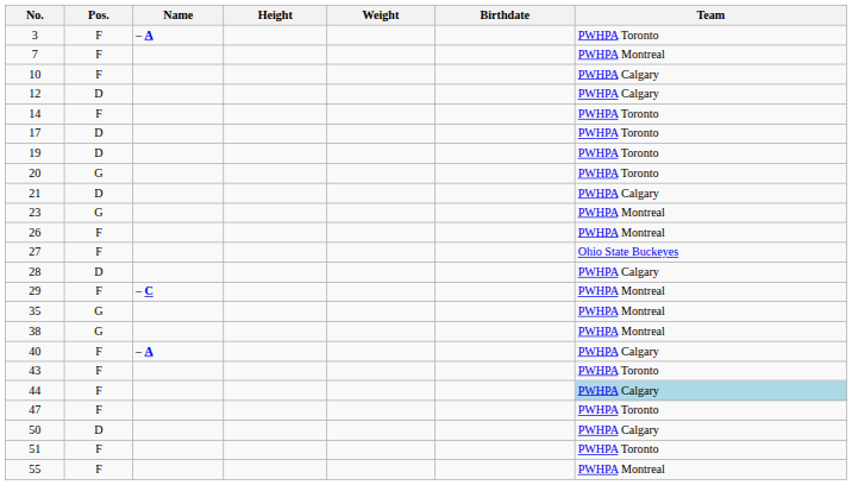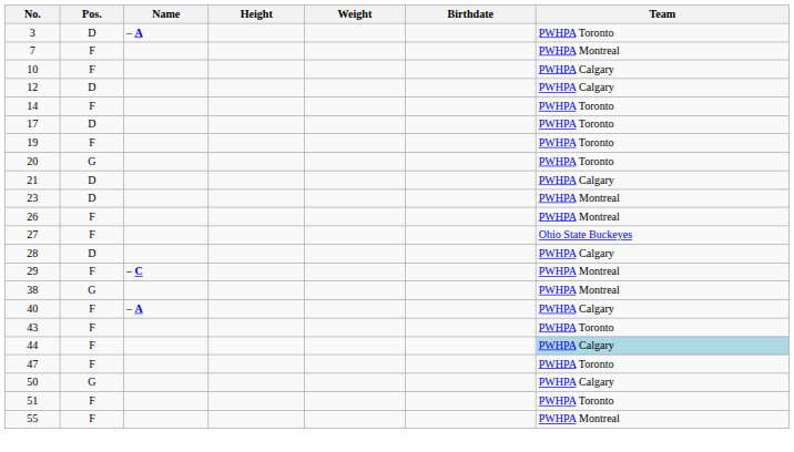3 | Pos.: F -> D
19 | Pos.: D -> F
23 | Pos.: G -> D
- row: 35 | G | PWHPA Montreal
50 | Pos.: D -> G
